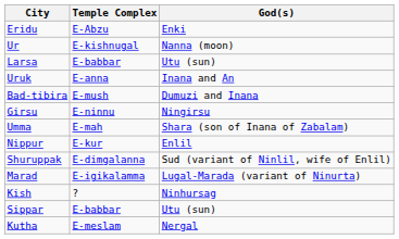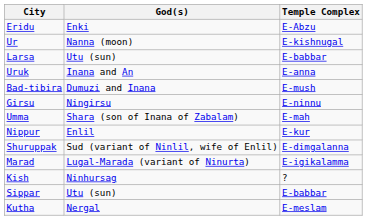columns swapped: Temple Complex <-> God(s)
